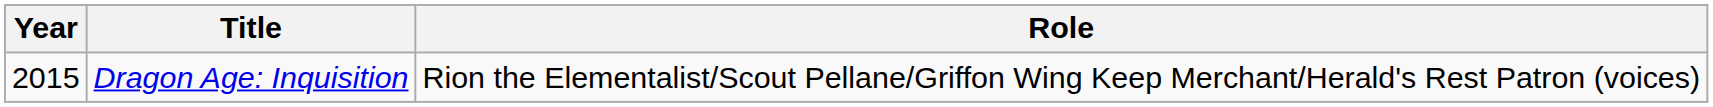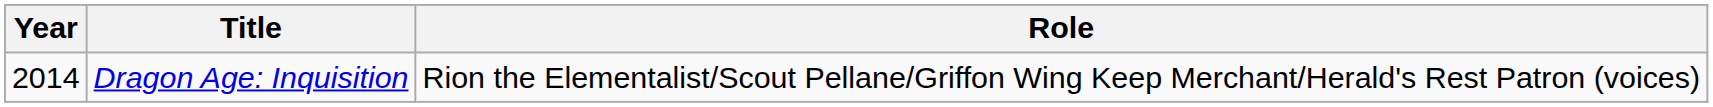Dragon Age: Inquisition | Year: 2015 -> 2014
